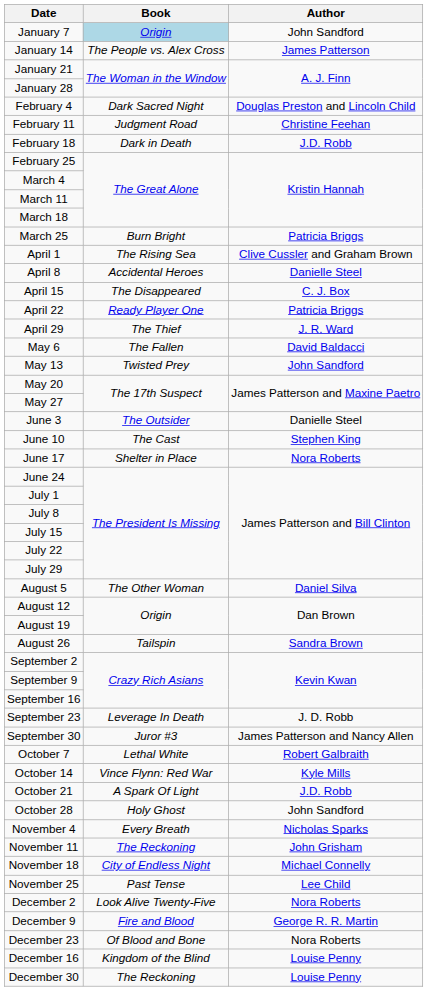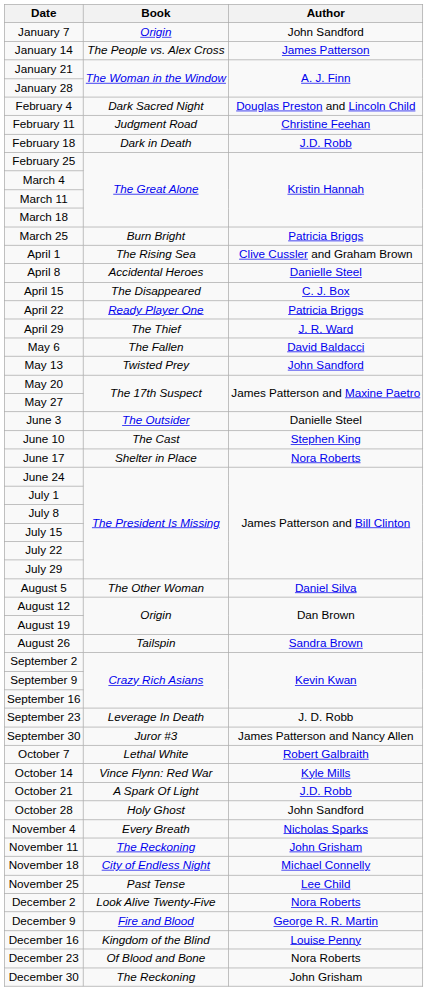January 7 | Book: lightblue background -> no background
rows swapped: December 16 <-> December 23
December 30 | Author: Louise Penny -> John Grisham
